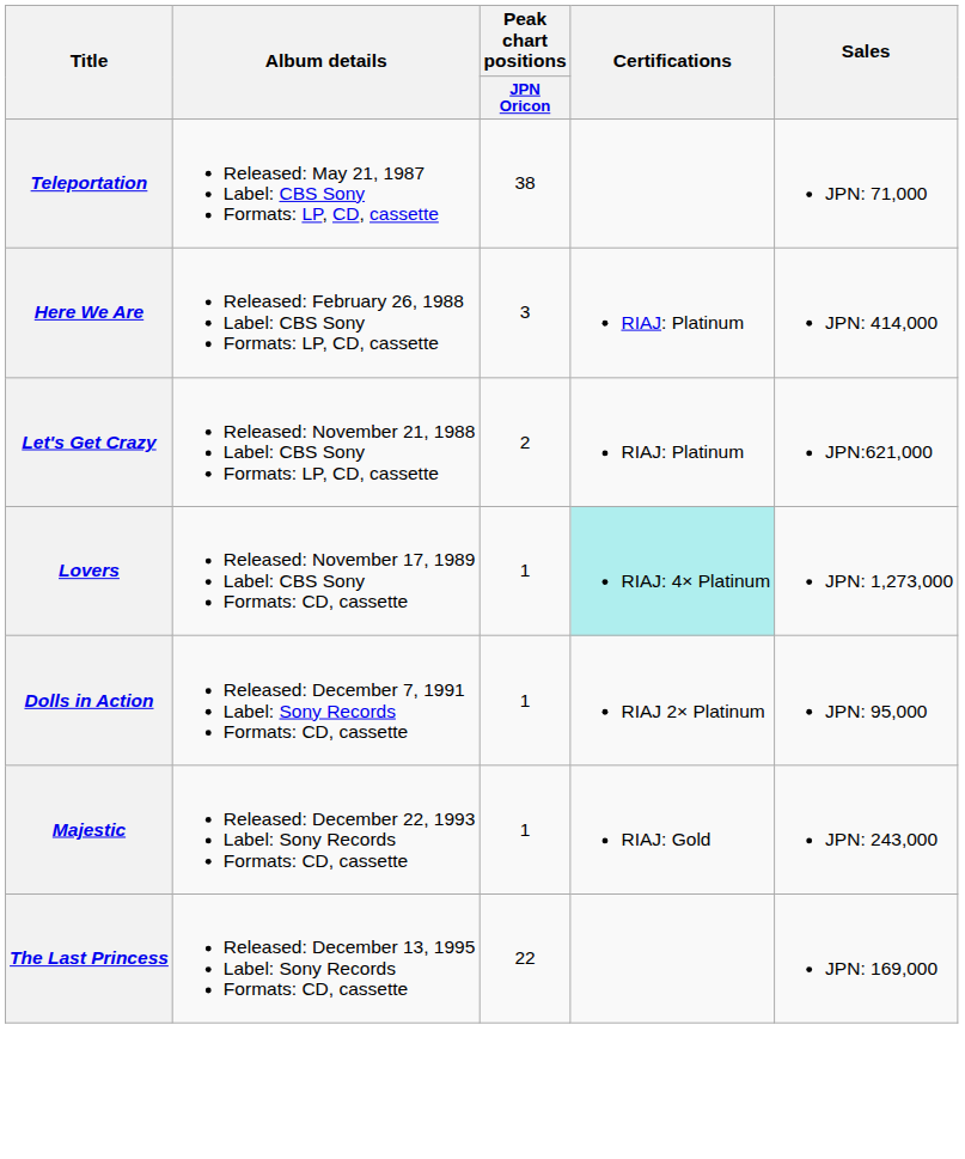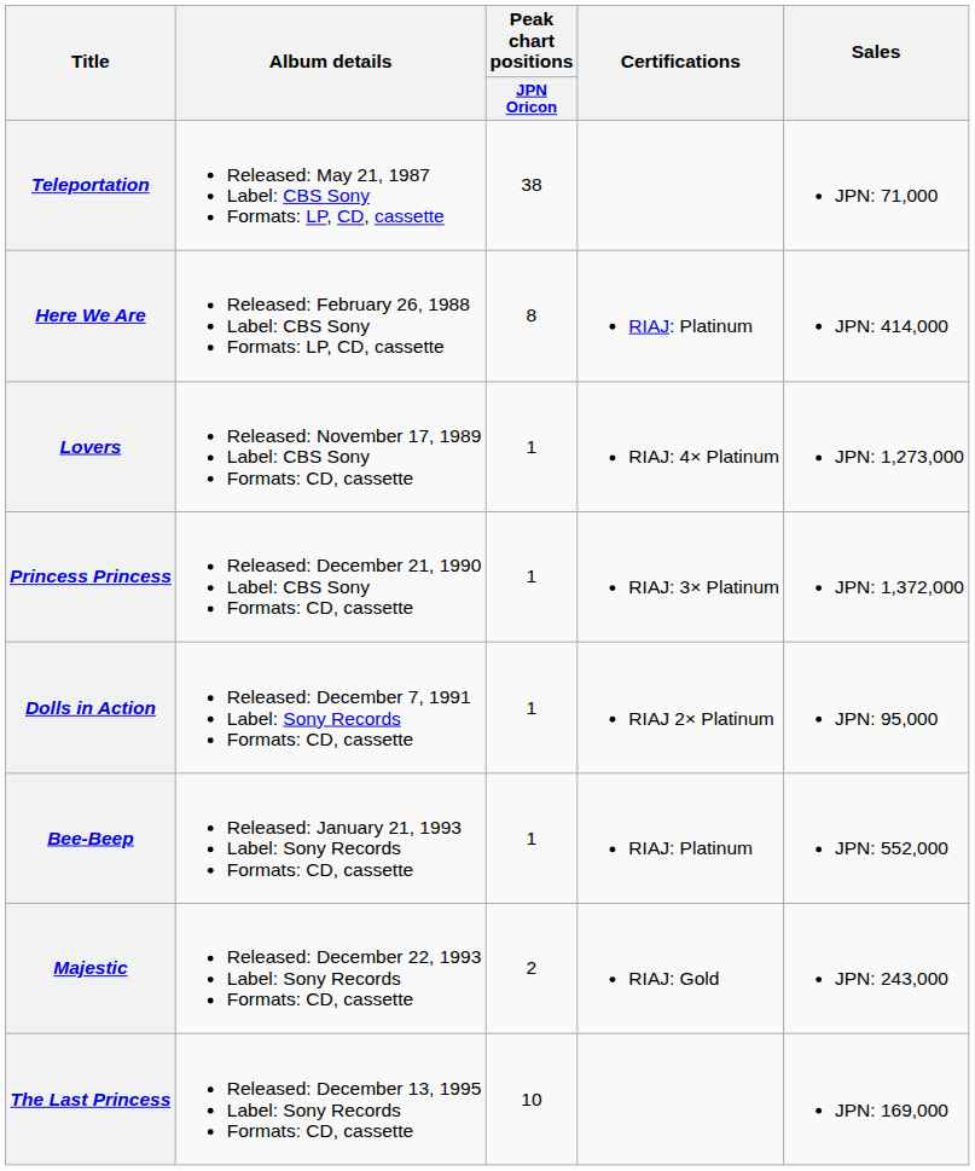Here We Are | Peak chart positions / JPN Oricon: 3 -> 8
- row: Let's Get Crazy | Released: November 21, 1988 Label: CBS Sony Formats: LP, CD, cassette | 2 | RIAJ: Platinum | JPN:621,000
Lovers | Certifications: paleturquoise background -> no background
+ row: Princess Princess | Released: December 21, 1990 Label: CBS Sony Formats: CD, cassette | 1 | RIAJ: 3× Platinum | JPN: 1,372,000
+ row: Bee-Beep | Released: January 21, 1993 Label: Sony Records Formats: CD, cassette | 1 | RIAJ: Platinum | JPN: 552,000
Majestic | Peak chart positions / JPN Oricon: 1 -> 2
The Last Princess | Peak chart positions / JPN Oricon: 22 -> 10
